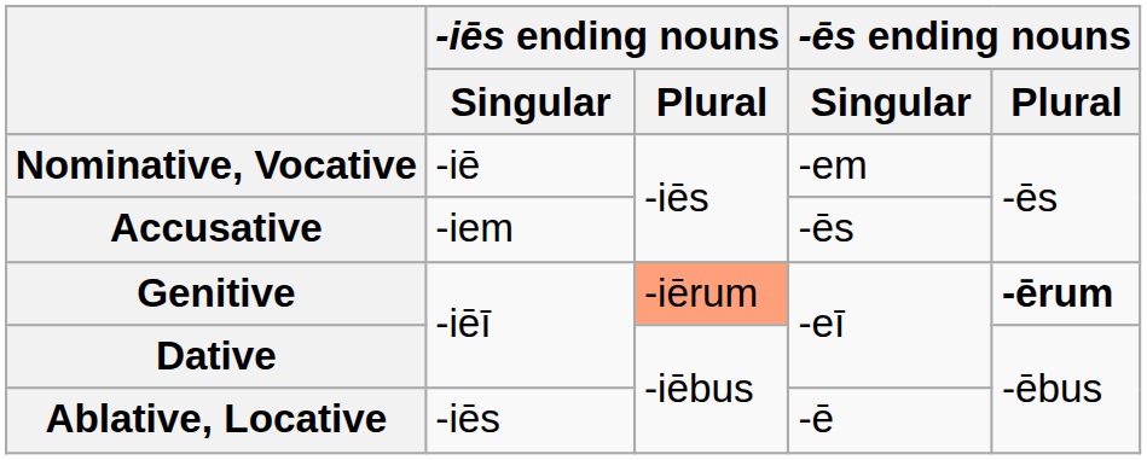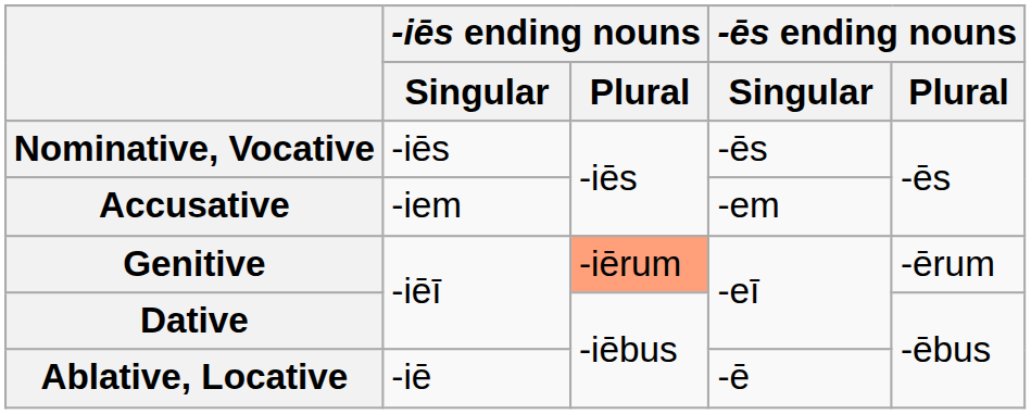Nominative, Vocative | -iēs ending nouns / Singular: -iē -> -iēs
Nominative, Vocative | -ēs ending nouns / Singular: -em -> -ēs
Accusative | -ēs ending nouns / Singular: -ēs -> -em
Genitive | -ēs ending nouns / Plural: bold -> normal
Ablative, Locative | -iēs ending nouns / Singular: -iēs -> -iē
